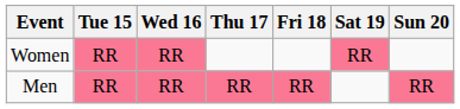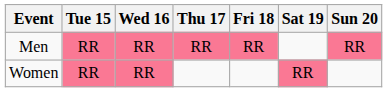rows swapped: Men <-> Women
